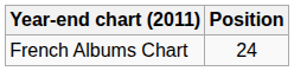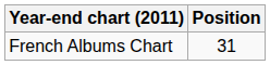French Albums Chart | Position: 24 -> 31
